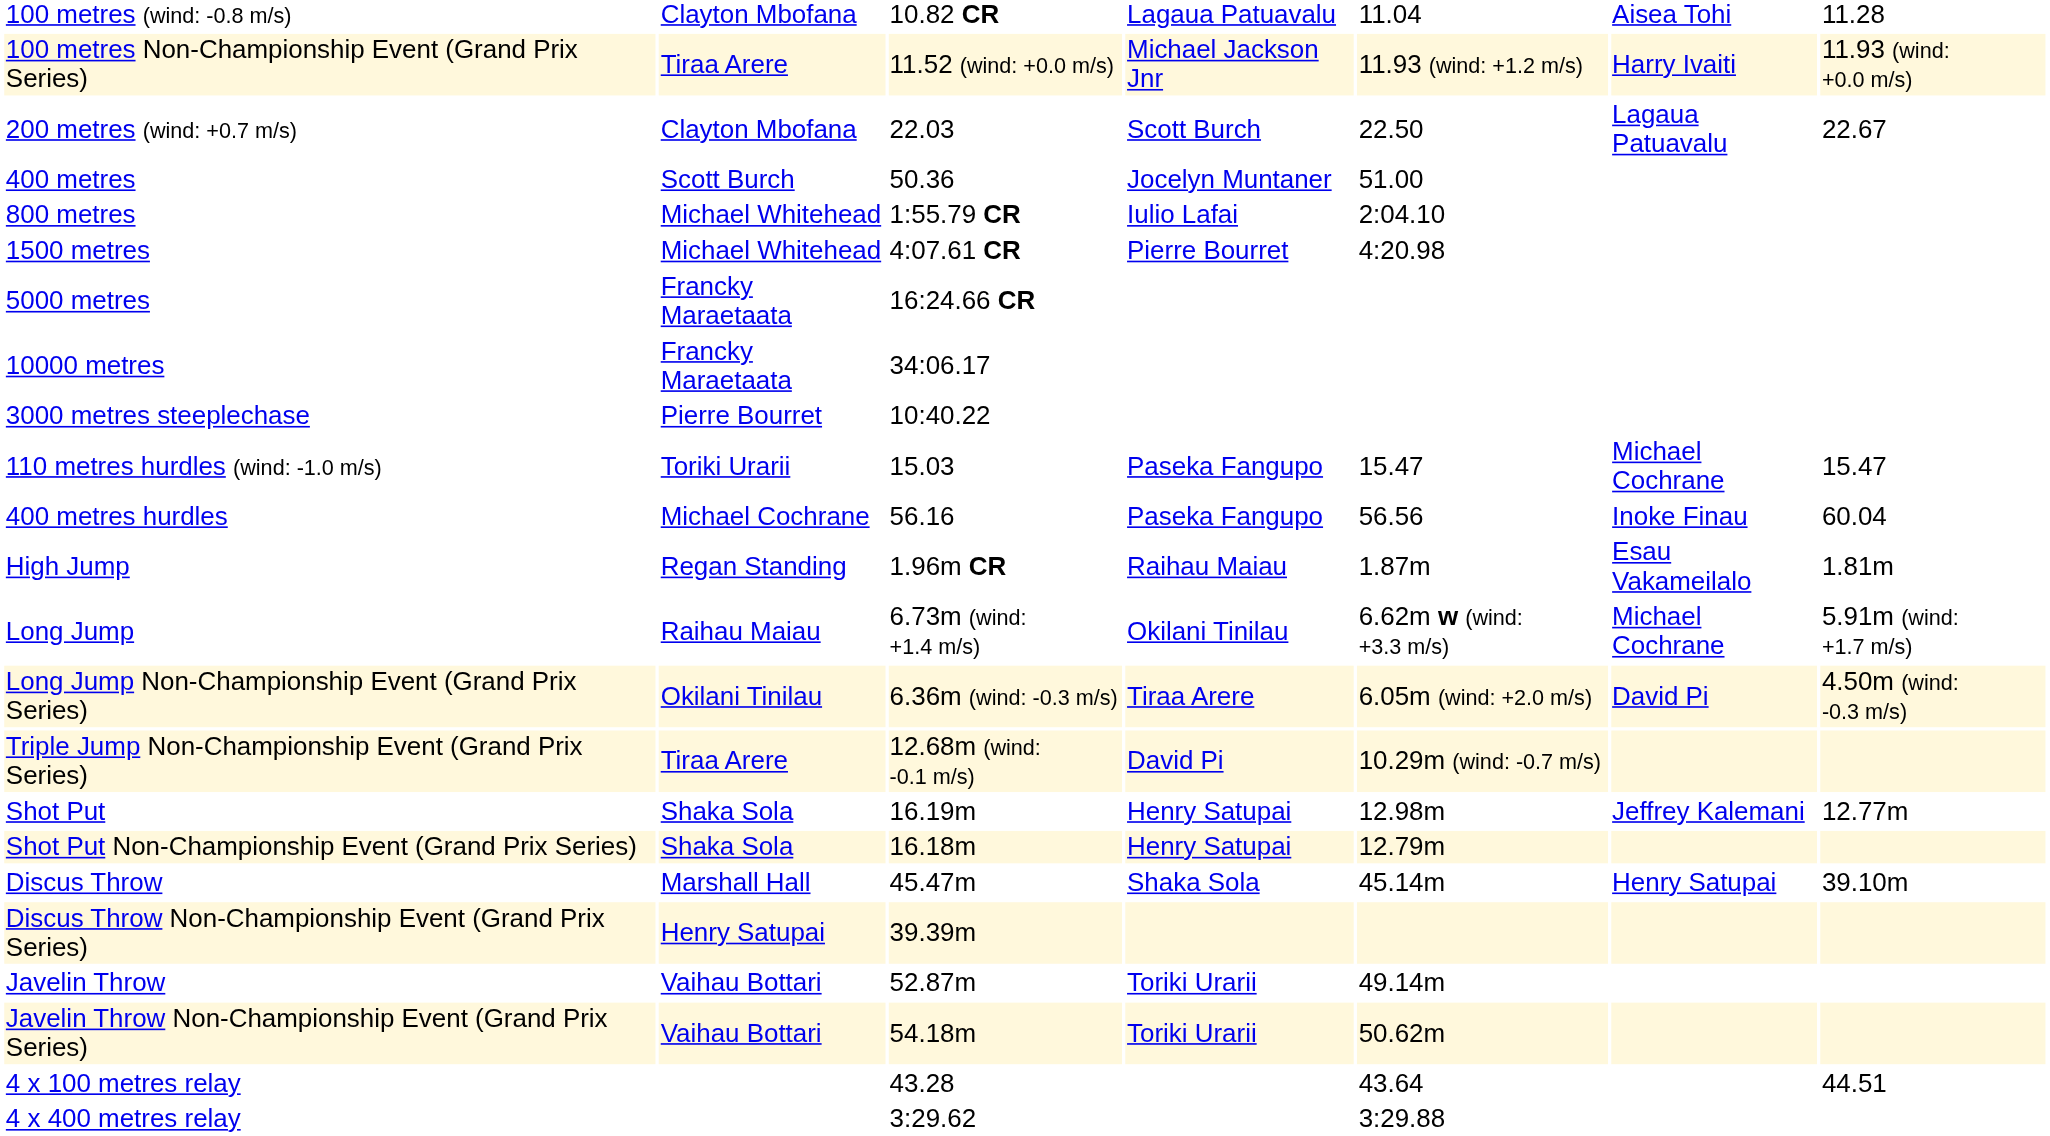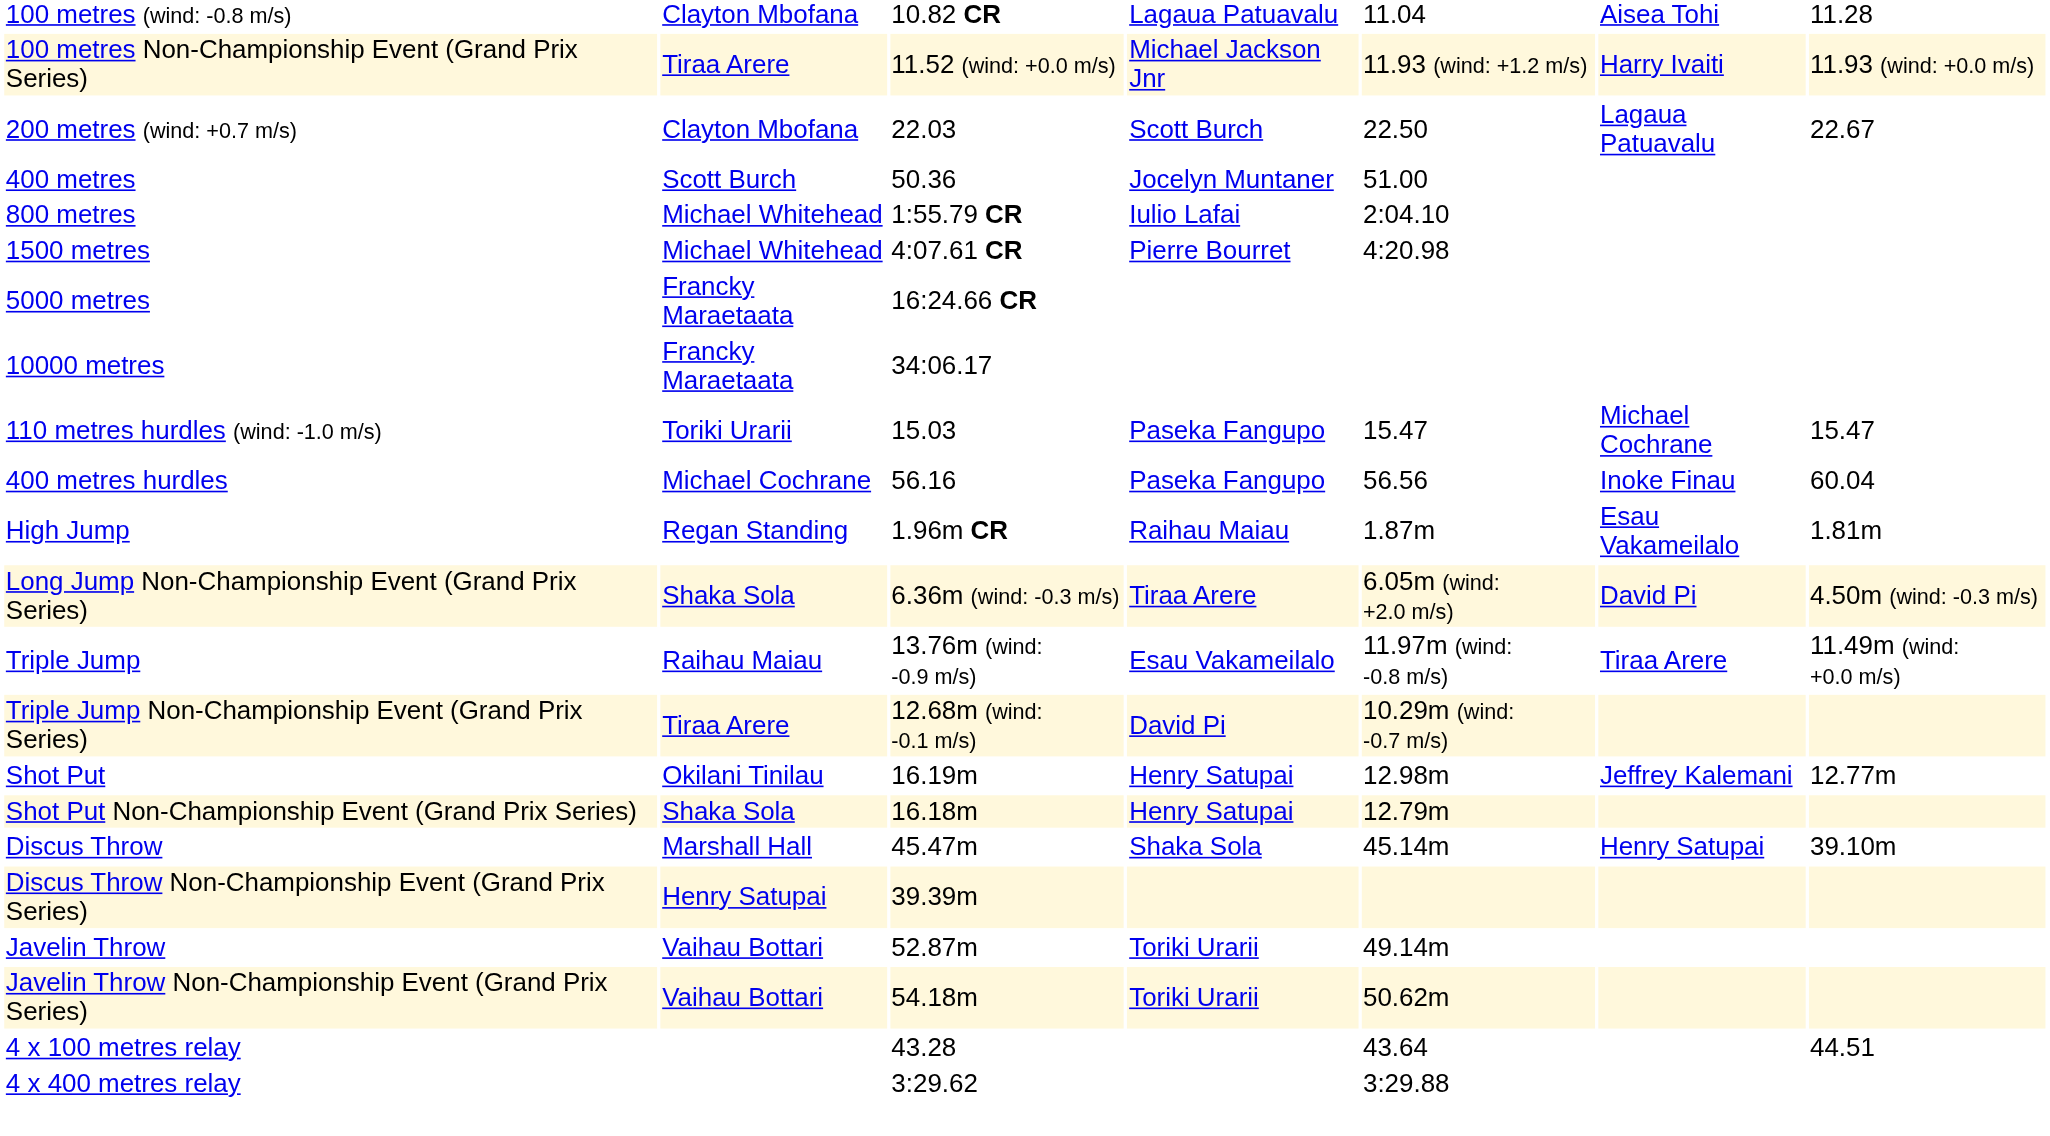- row: 3000 metres steeplechase | Pierre Bourret | 10:40.22
- row: Long Jump | Raihau Maiau | 6.73m (wind: +1.4 m/s) | Okilani Tinilau | 6.62m w (wind: +3.3 m/s) | Michael Cochrane | 5.91m (wind: +1.7 m/s)
Long Jump Non-Championship Event (Grand Prix Series) | column 2: Okilani Tinilau -> Shaka Sola
+ row: Triple Jump | Raihau Maiau | 13.76m (wind: -0.9 m/s) | Esau Vakameilalo | 11.97m (wind: -0.8 m/s) | Tiraa Arere | 11.49m (wind: +0.0 m/s)
Shot Put | column 2: Shaka Sola -> Okilani Tinilau
